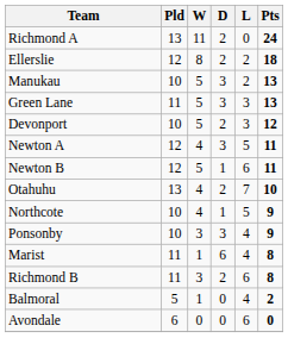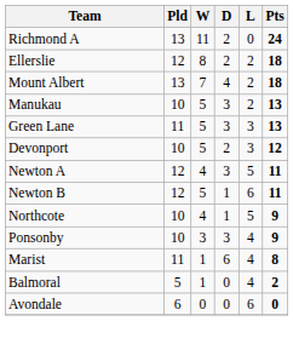+ row: Mount Albert | 13 | 7 | 4 | 2 | 18
- row: Otahuhu | 13 | 4 | 2 | 7 | 10
- row: Richmond B | 11 | 3 | 2 | 6 | 8
